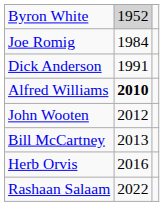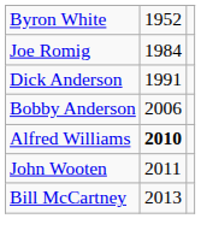Byron White | column 2: lightgrey background -> no background
+ row: Bobby Anderson | 2006
John Wooten | column 2: 2012 -> 2011
- row: Herb Orvis | 2016
- row: Rashaan Salaam | 2022
